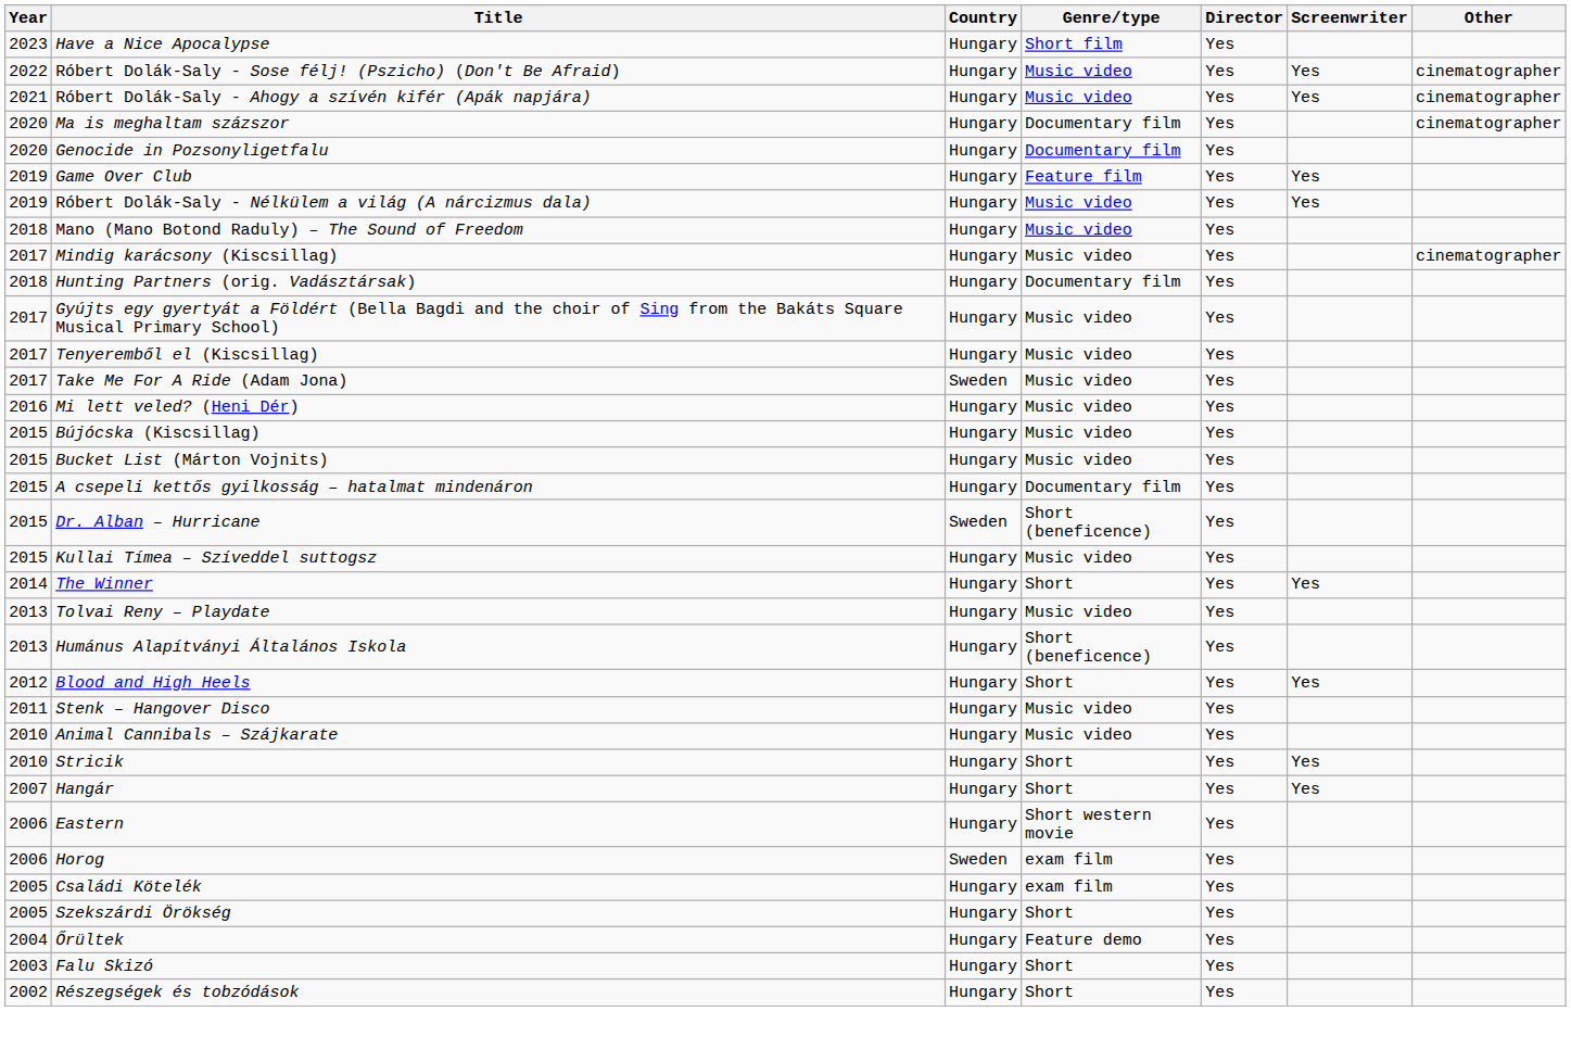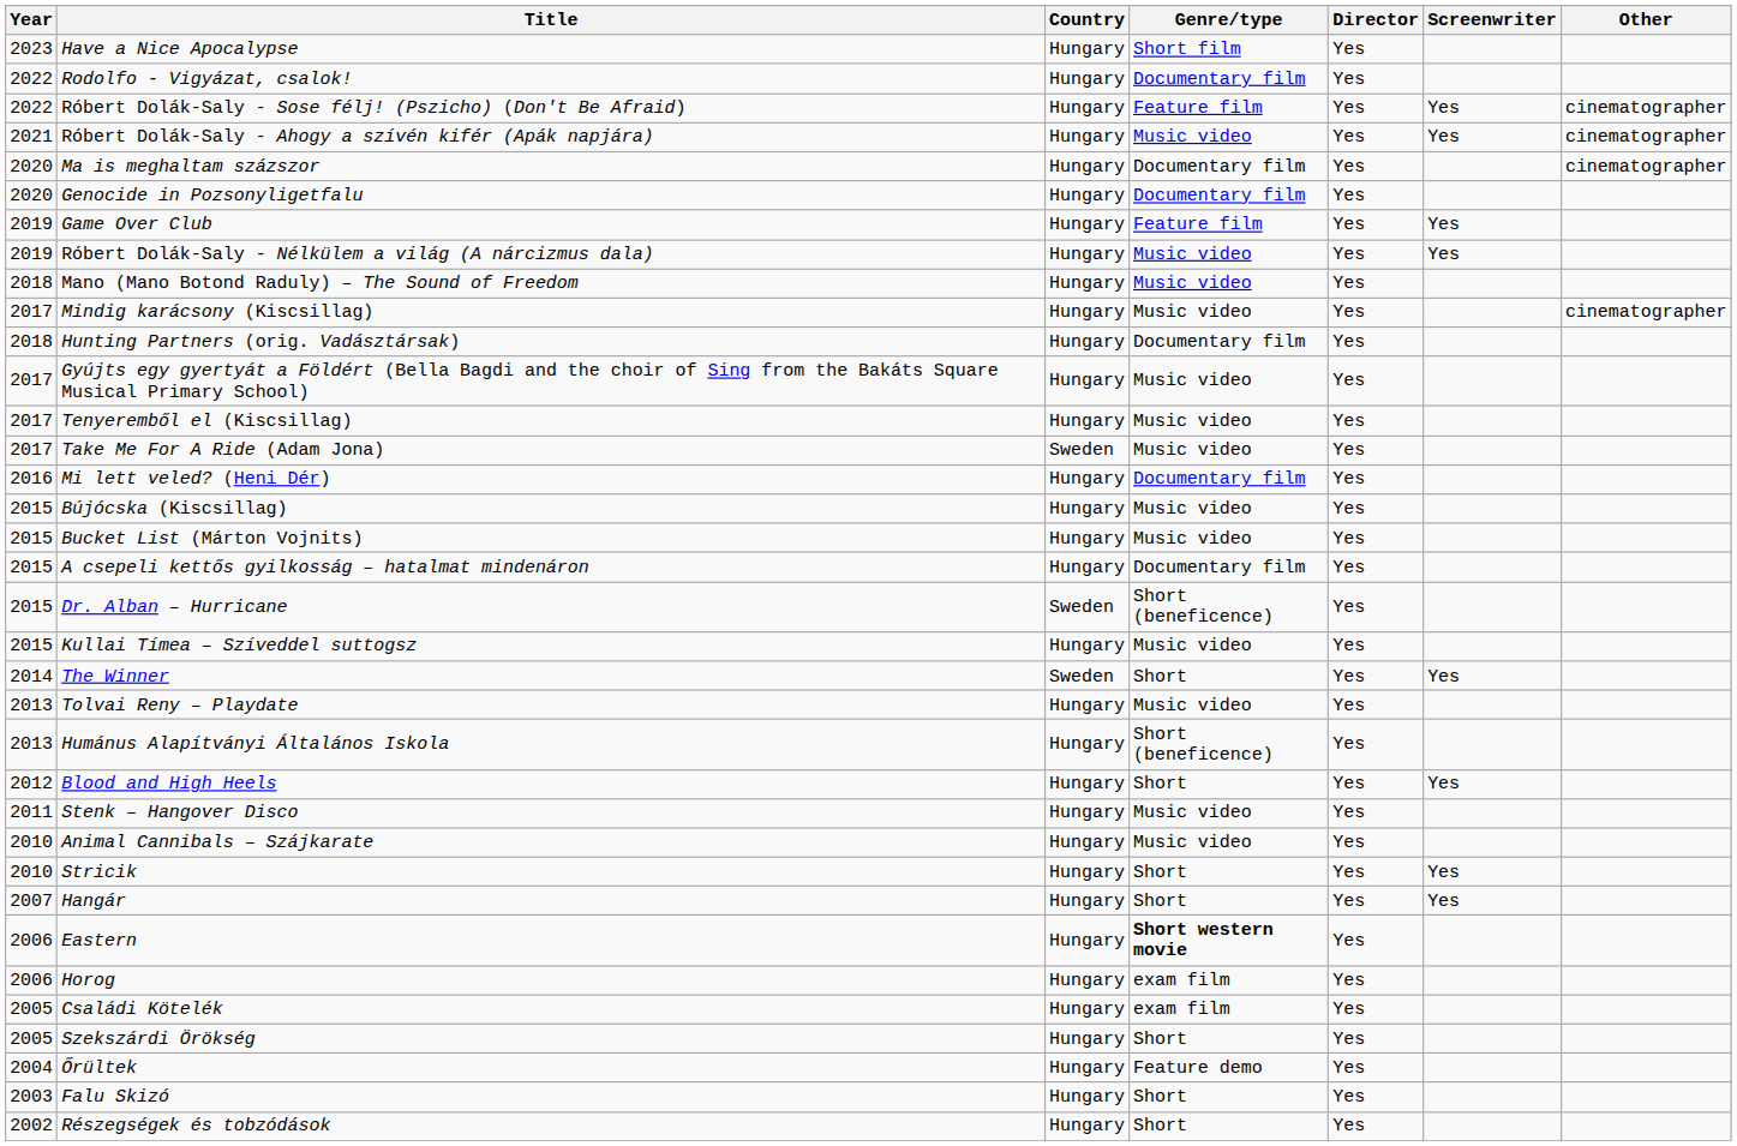+ row: 2022 | Rodolfo - Vigyázat, csalok! | Hungary | Documentary film | Yes
Róbert Dolák-Saly - Sose félj! (Pszicho) (Don't Be Afraid) | Genre/type: Music video -> Feature film
Mi lett veled? (Heni Dér) | Genre/type: Music video -> Documentary film
The Winner | Country: Hungary -> Sweden
Eastern | Genre/type: normal -> bold
Horog | Country: Sweden -> Hungary
